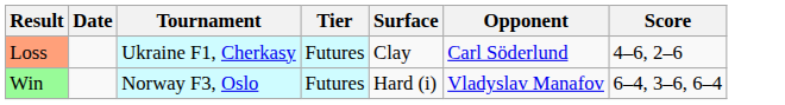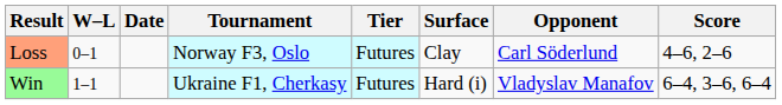+ column: W–L | 0–1 | 1–1
Loss | Tournament: Ukraine F1, Cherkasy -> Norway F3, Oslo
Win | Tournament: Norway F3, Oslo -> Ukraine F1, Cherkasy
